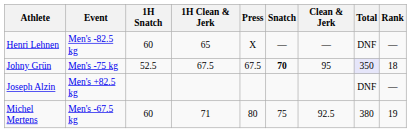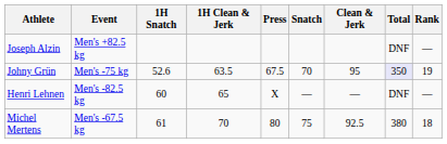rows swapped: Joseph Alzin <-> Henri Lehnen
Johny Grün | 1H Snatch: 52.5 -> 52.6
Johny Grün | 1H Clean & Jerk: 67.5 -> 63.5
Johny Grün | Snatch: bold -> normal
Johny Grün | Rank: 18 -> 19
Michel Mertens | 1H Snatch: 60 -> 61
Michel Mertens | 1H Clean & Jerk: 71 -> 70
Michel Mertens | Rank: 19 -> 18
